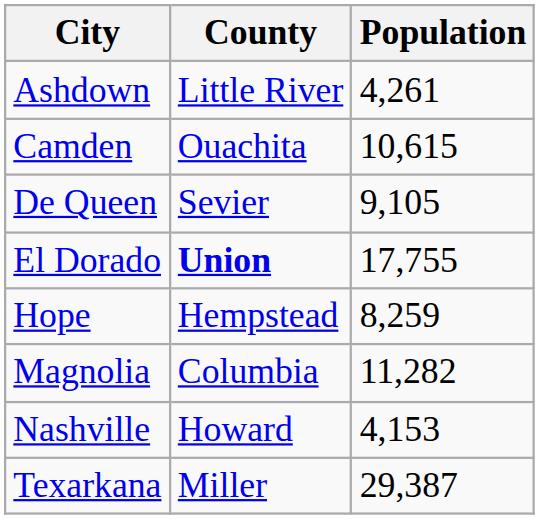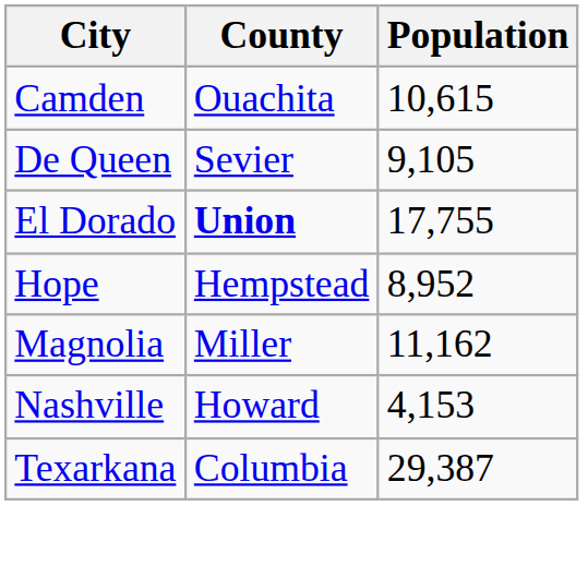- row: Ashdown | Little River | 4,261
Hope | Population: 8,259 -> 8,952
Magnolia | County: Columbia -> Miller
Magnolia | Population: 11,282 -> 11,162
Texarkana | County: Miller -> Columbia
